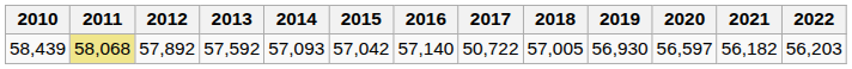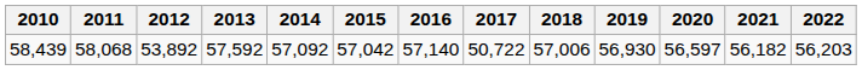58,439 | 2011: khaki background -> no background
58,439 | 2012: 57,892 -> 53,892
58,439 | 2014: 57,093 -> 57,092
58,439 | 2018: 57,005 -> 57,006
